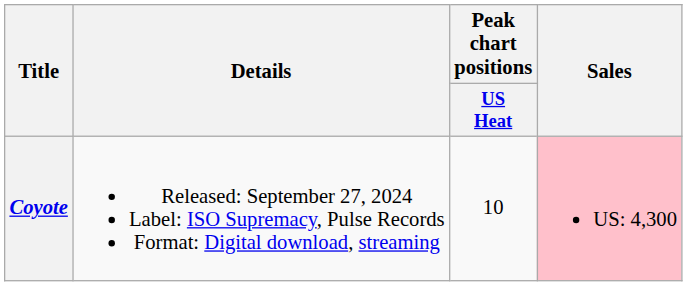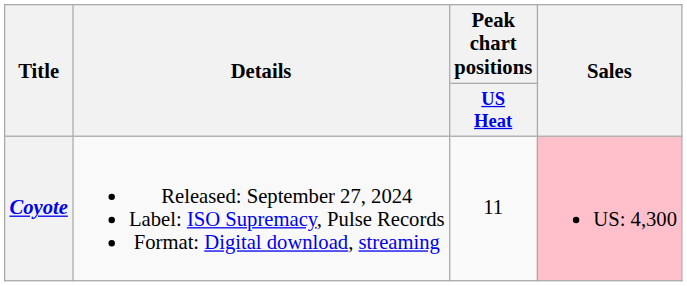Coyote | Peak chart positions / US Heat: 10 -> 11
